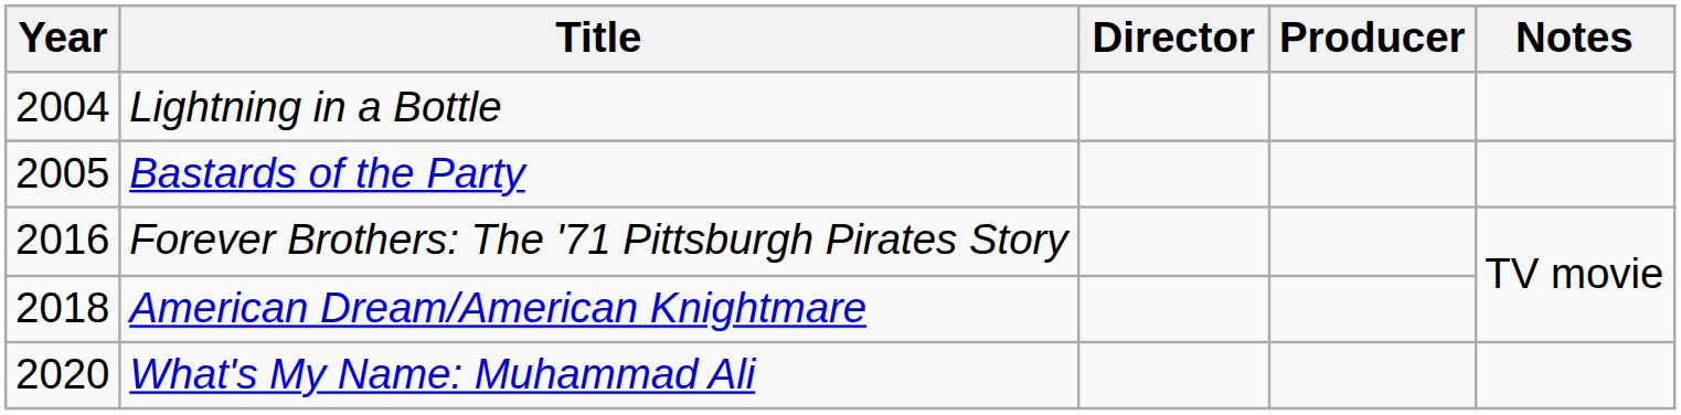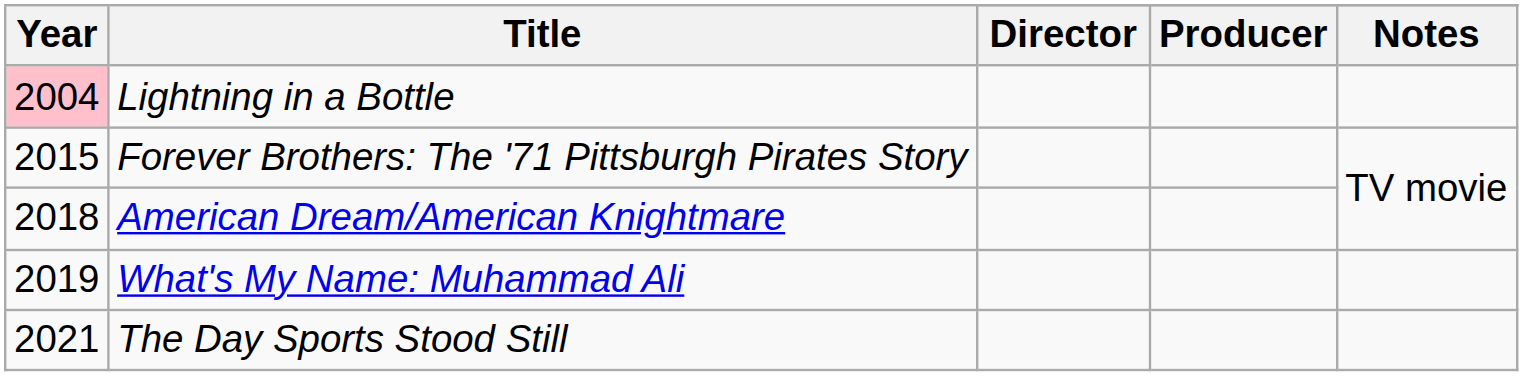Lightning in a Bottle | Year: no background -> pink background
- row: 2005 | Bastards of the Party
Forever Brothers: The '71 Pittsburgh Pirates Story | Year: 2016 -> 2015
What's My Name: Muhammad Ali | Year: 2020 -> 2019
+ row: 2021 | The Day Sports Stood Still
